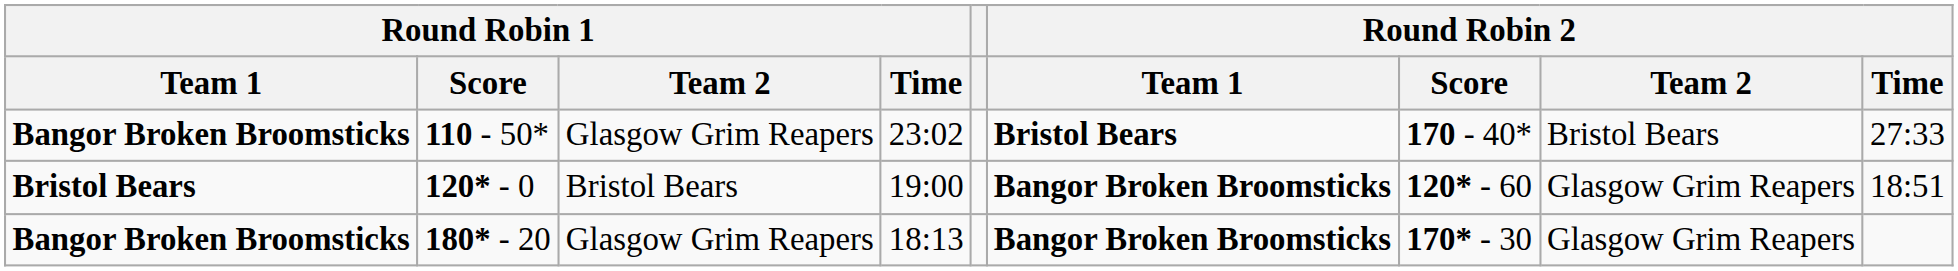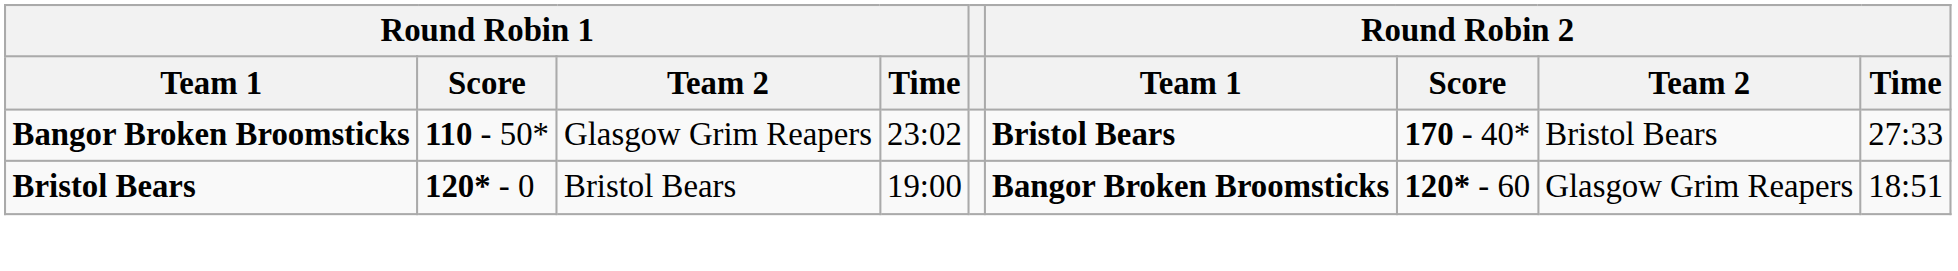- row: Bangor Broken Broomsticks | 180* - 20 | Glasgow Grim Reapers | 18:13 | Bangor Broken Broomsticks | 170* - 30 | Glasgow Grim Reapers
